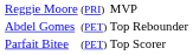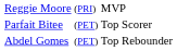rows swapped: Parfait Bitee <-> Abdel Gomes
